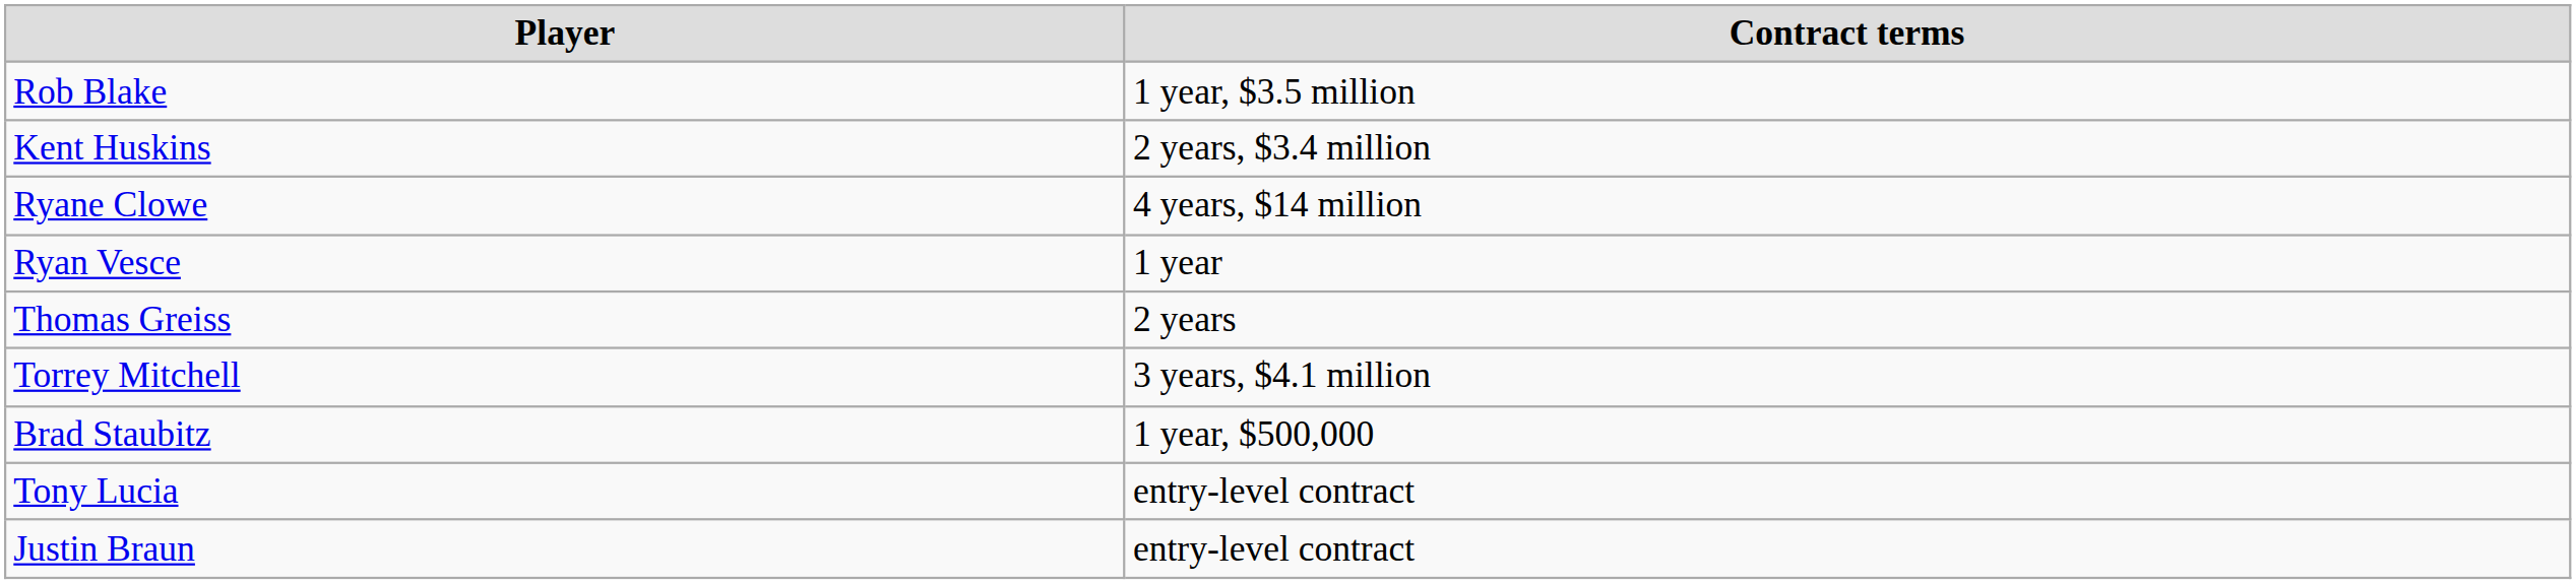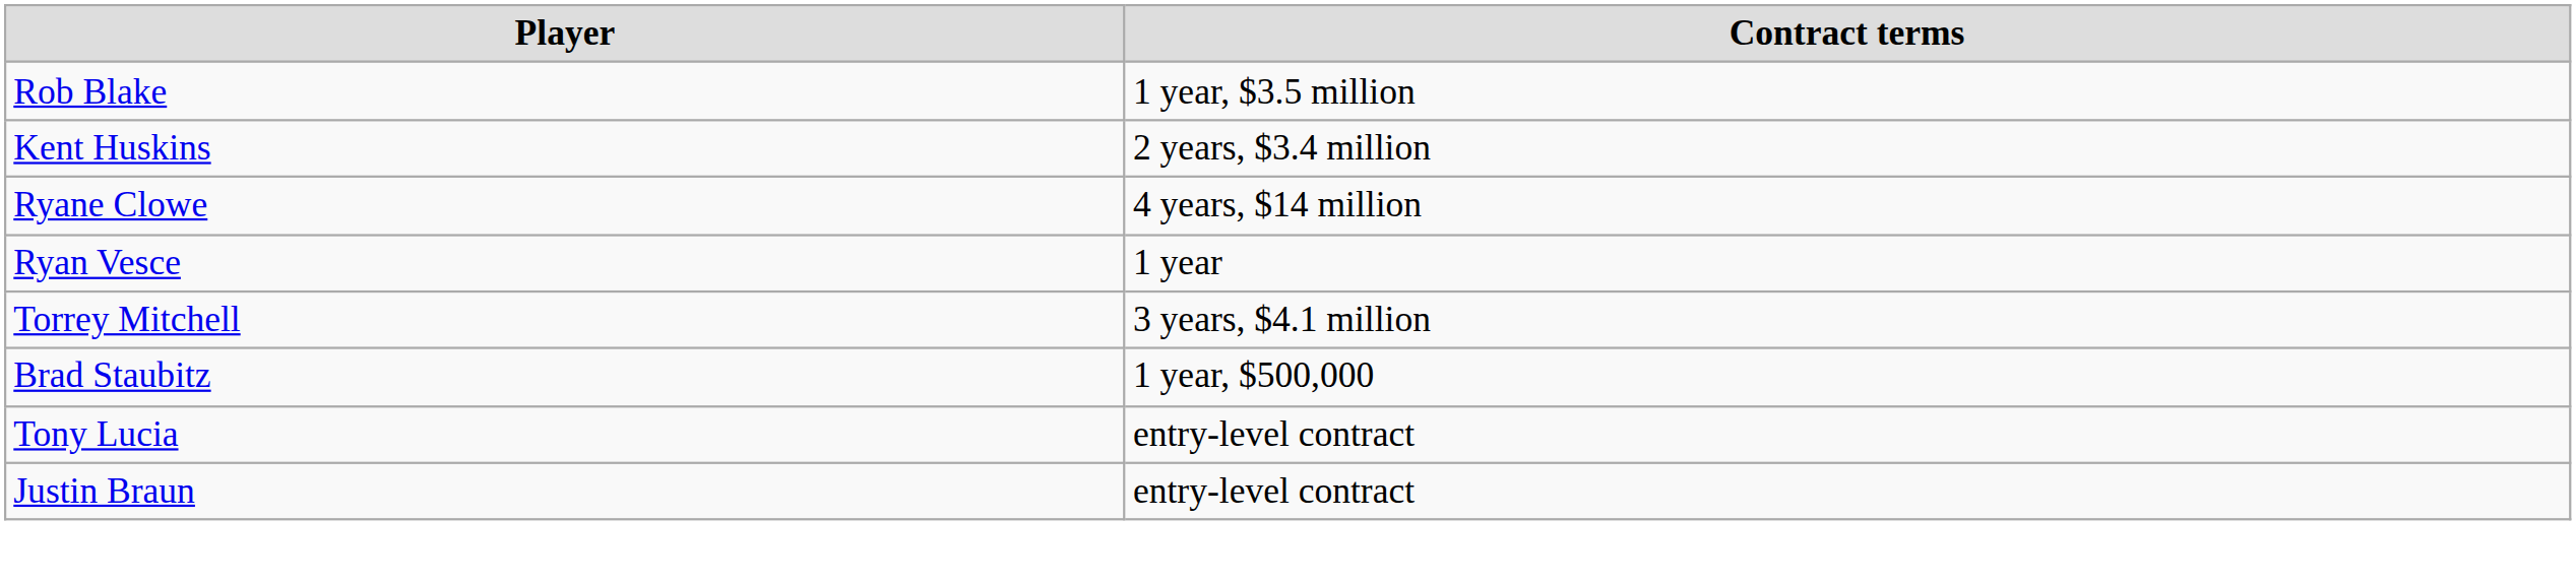- row: Thomas Greiss | 2 years
